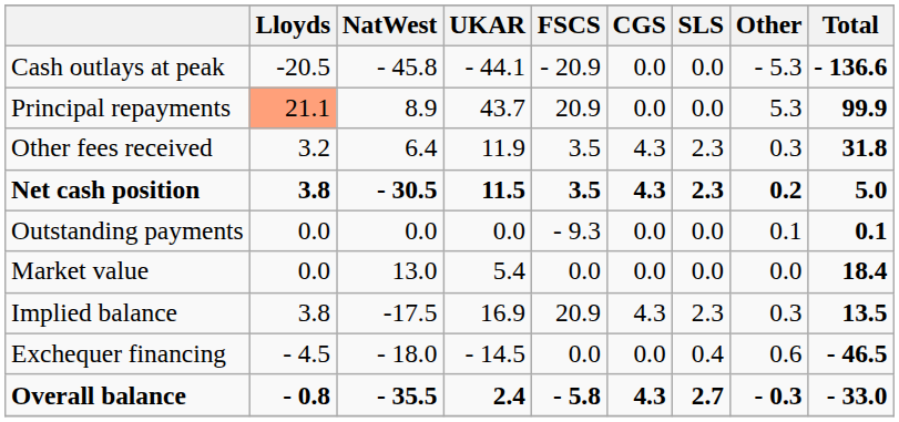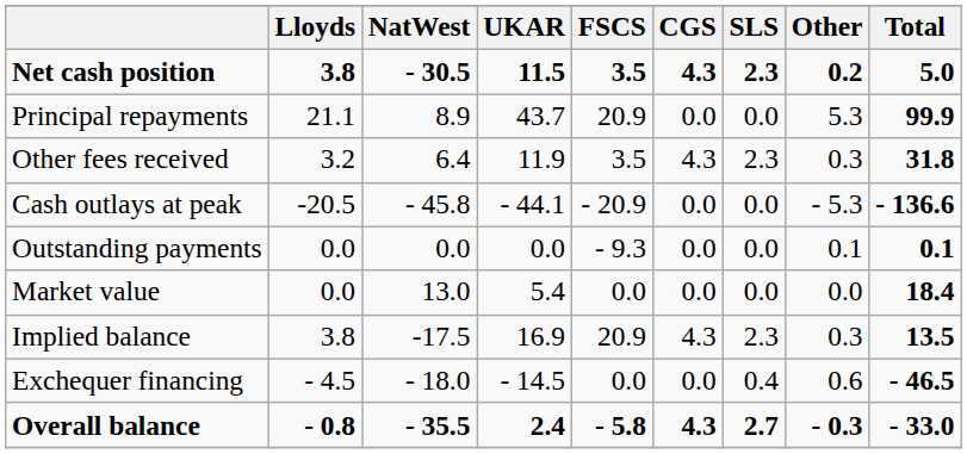rows swapped: Cash outlays at peak <-> Net cash position
Principal repayments | Lloyds: lightsalmon background -> no background
